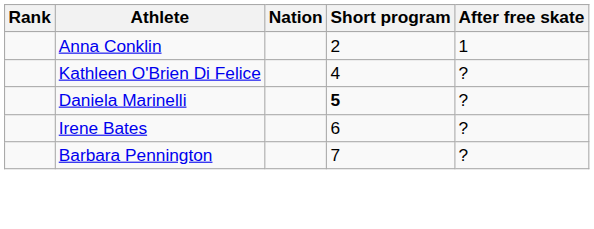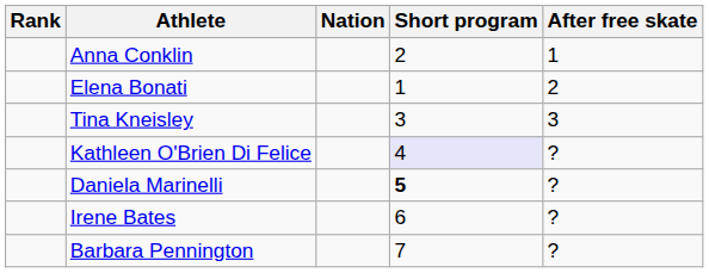+ row: Elena Bonati | 1 | 2
+ row: Tina Kneisley | 3 | 3
Kathleen O'Brien Di Felice | Short program: no background -> lavender background
